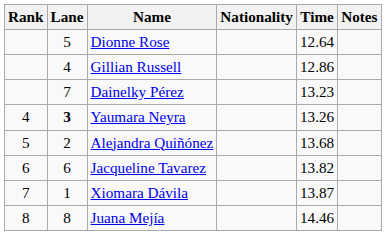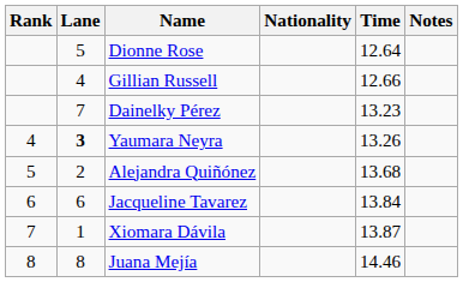Gillian Russell | Time: 12.86 -> 12.66
Jacqueline Tavarez | Time: 13.82 -> 13.84
